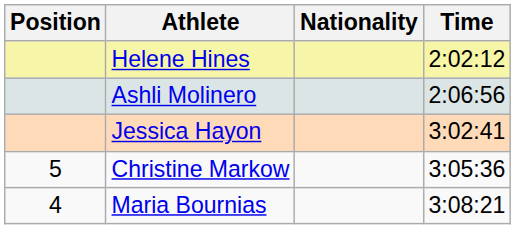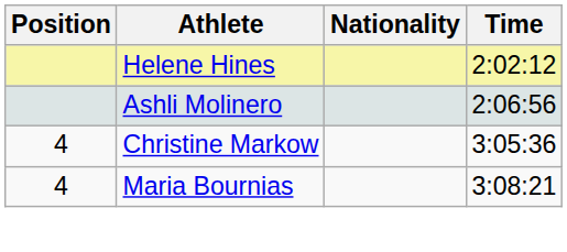- row: Jessica Hayon | 3:02:41
Christine Markow | Position: 5 -> 4
